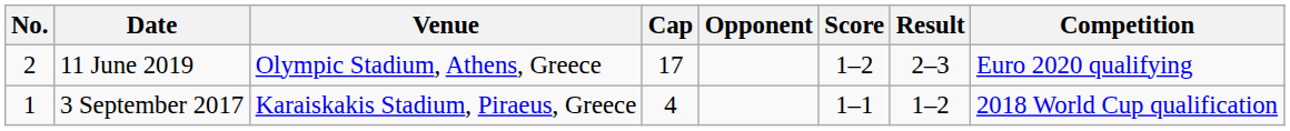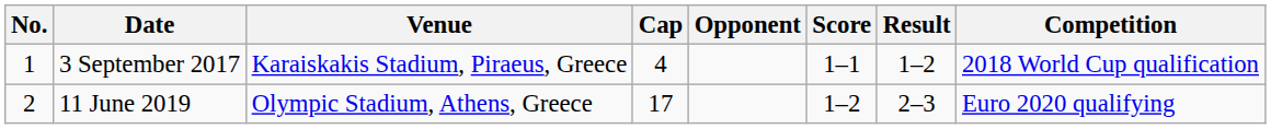rows swapped: 3 September 2017 <-> 11 June 2019
